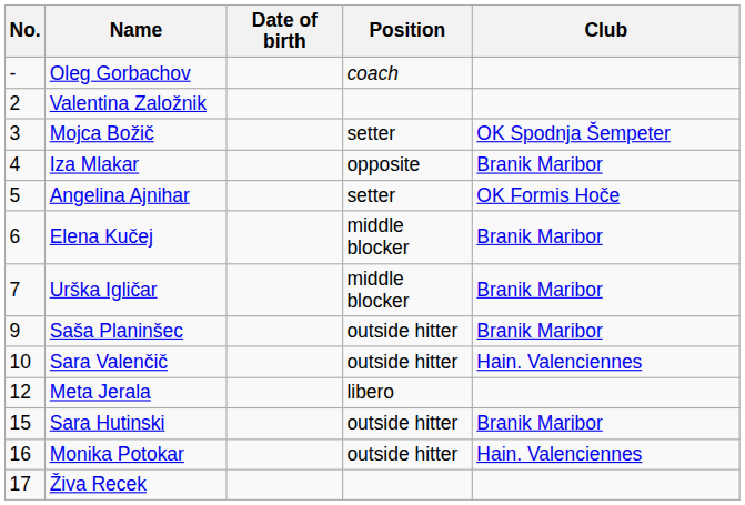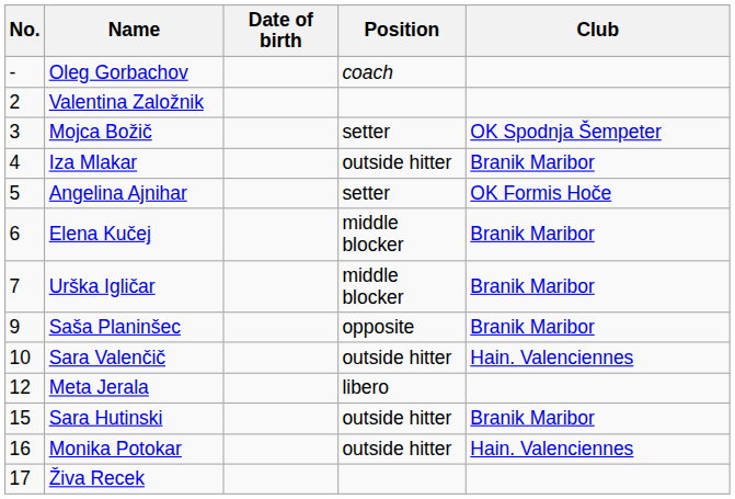Iza Mlakar | Position: opposite -> outside hitter
Saša Planinšec | Position: outside hitter -> opposite
